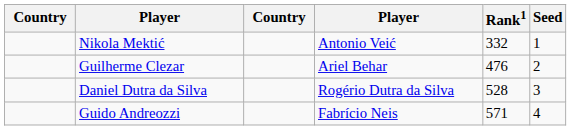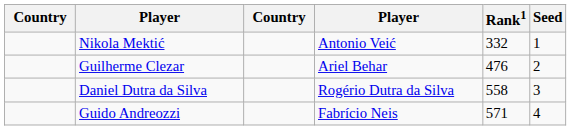Daniel Dutra da Silva | Rank1: 528 -> 558
